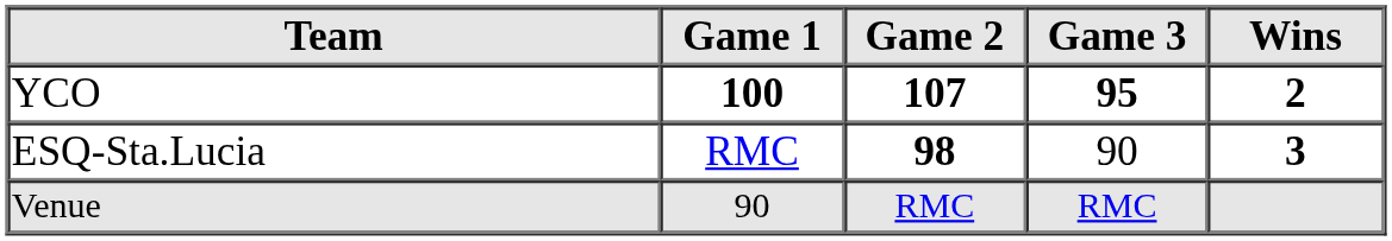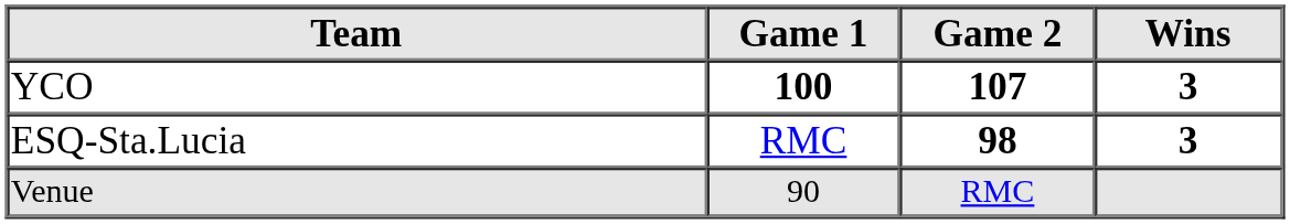- column: Game 3 | 95 | 90 | RMC
YCO | Wins: 2 -> 3
